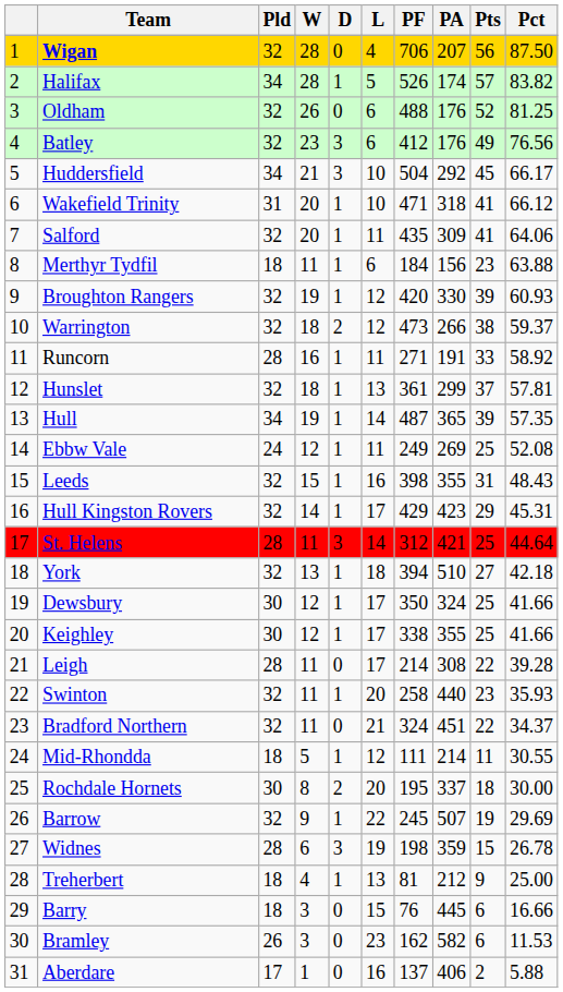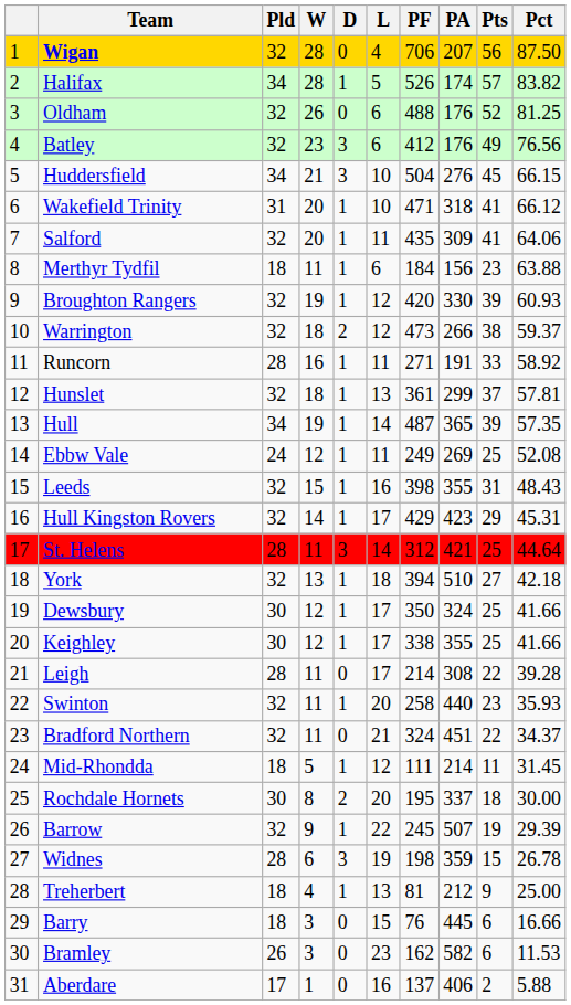Huddersfield | PA: 292 -> 276
Huddersfield | Pct: 66.17 -> 66.15
Mid-Rhondda | Pct: 30.55 -> 31.45
Barrow | Pct: 29.69 -> 29.39
